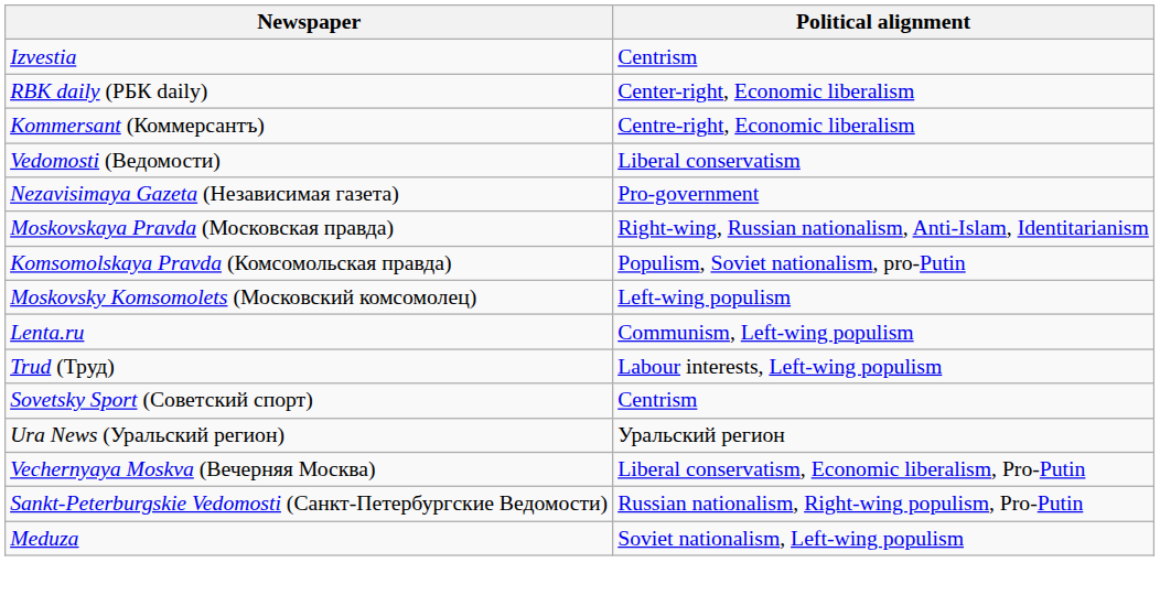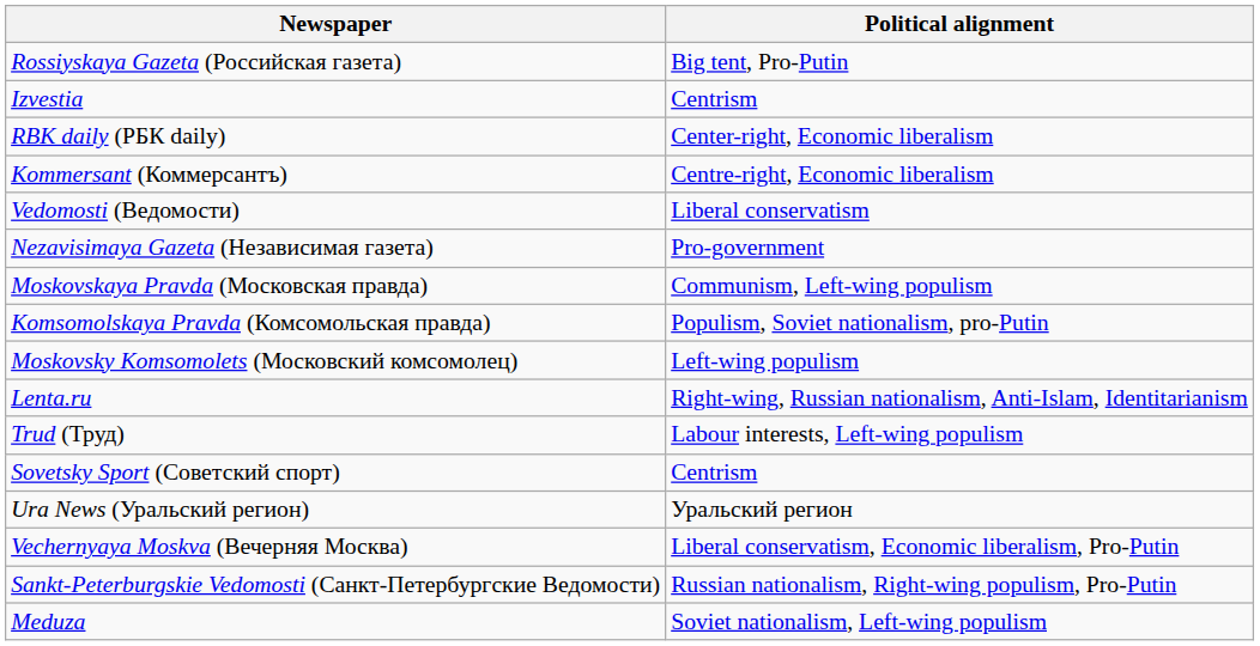+ row: Rossiyskaya Gazeta (Российская газета) | Big tent, Pro-Putin
Moskovskaya Pravda (Московская правда) | Political alignment: Right-wing, Russian nationalism, Anti-Islam, Identitarianism -> Communism, Left-wing populism
Lenta.ru | Political alignment: Communism, Left-wing populism -> Right-wing, Russian nationalism, Anti-Islam, Identitarianism
